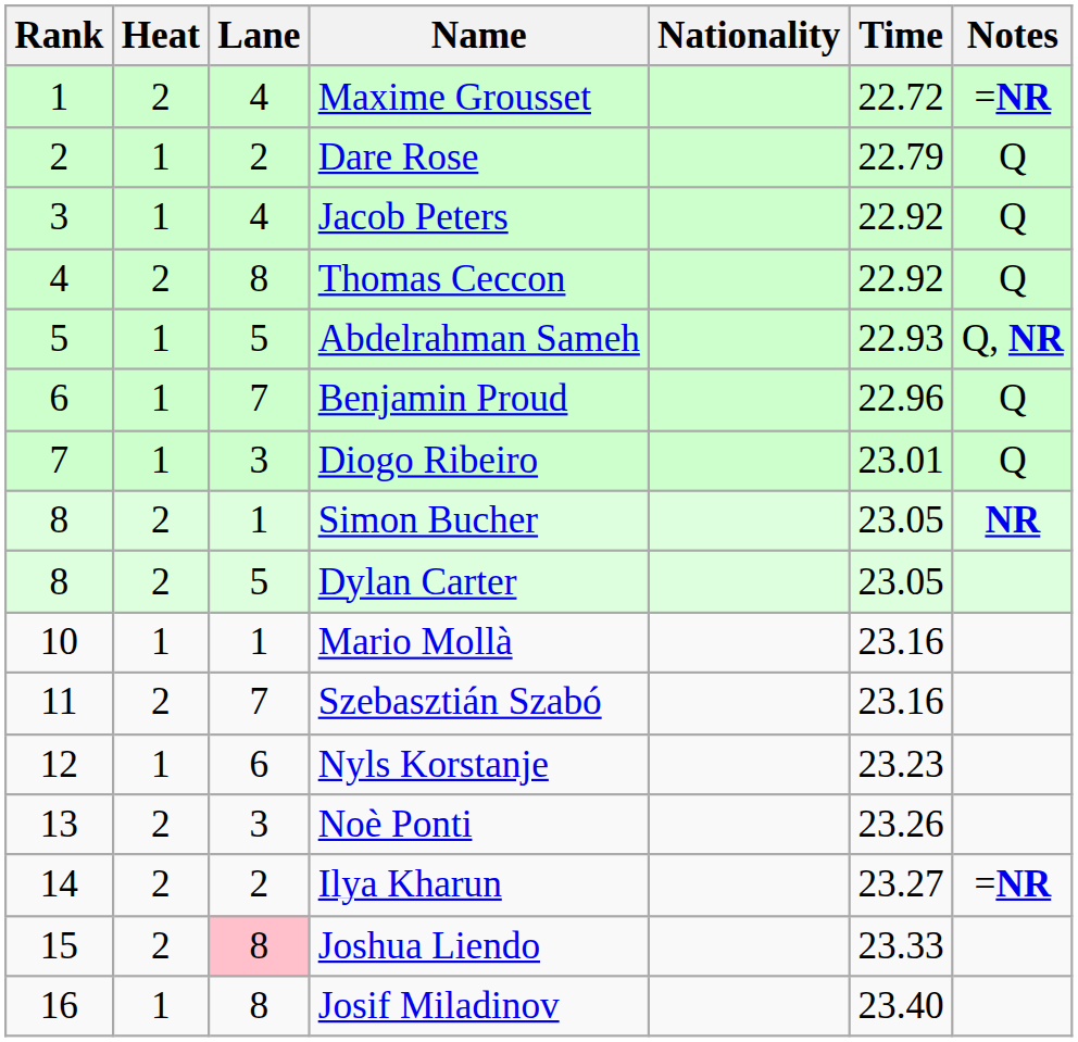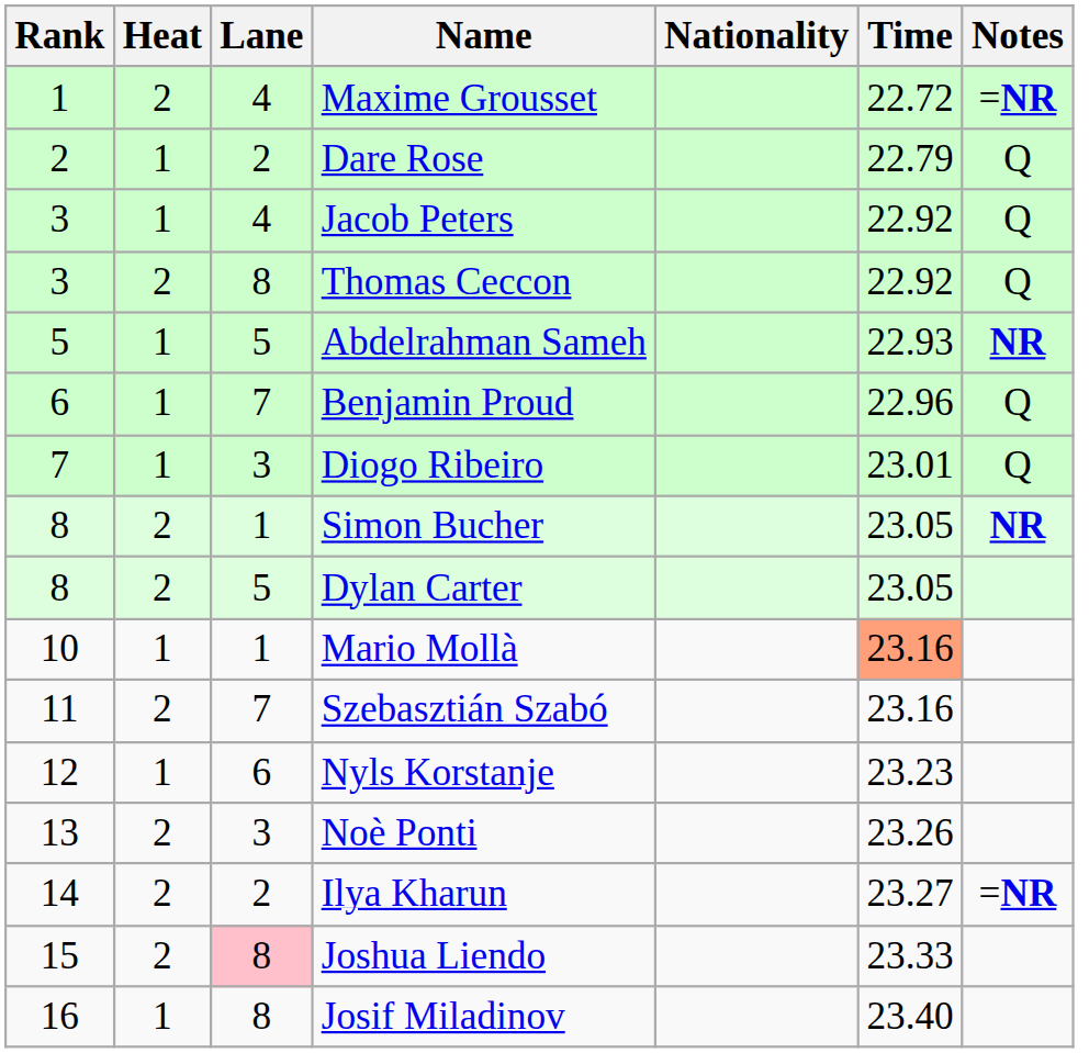Thomas Ceccon | Rank: 4 -> 3
Abdelrahman Sameh | Notes: Q, NR -> NR
Mario Mollà | Time: no background -> lightsalmon background
